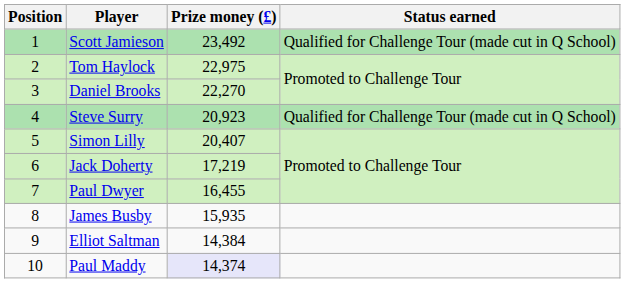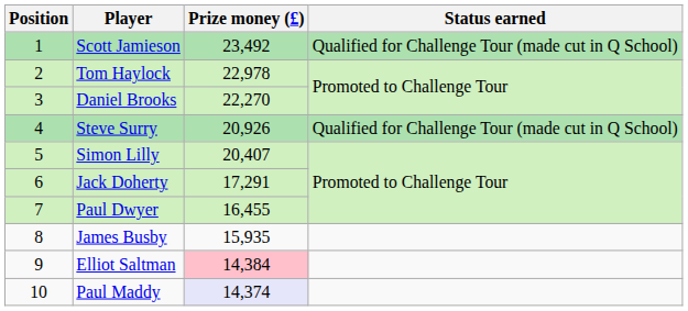Tom Haylock | Prize money (£): 22,975 -> 22,978
Steve Surry | Prize money (£): 20,923 -> 20,926
Jack Doherty | Prize money (£): 17,219 -> 17,291
Elliot Saltman | Prize money (£): no background -> pink background
